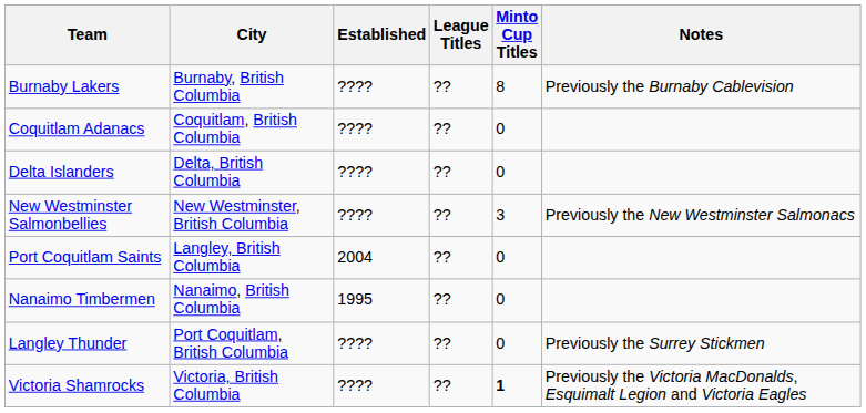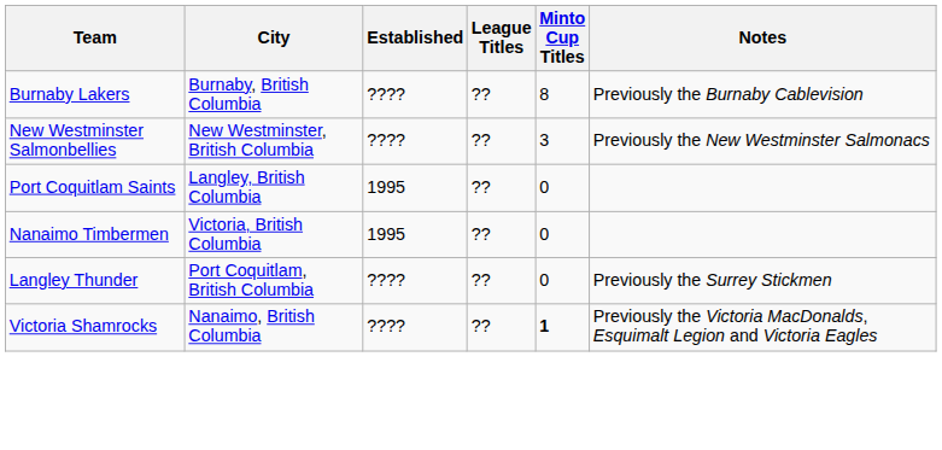- row: Coquitlam Adanacs | Coquitlam, British Columbia | ???? | ?? | 0
- row: Delta Islanders | Delta, British Columbia | ???? | ?? | 0
Port Coquitlam Saints | Established: 2004 -> 1995
Nanaimo Timbermen | City: Nanaimo, British Columbia -> Victoria, British Columbia
Victoria Shamrocks | City: Victoria, British Columbia -> Nanaimo, British Columbia
